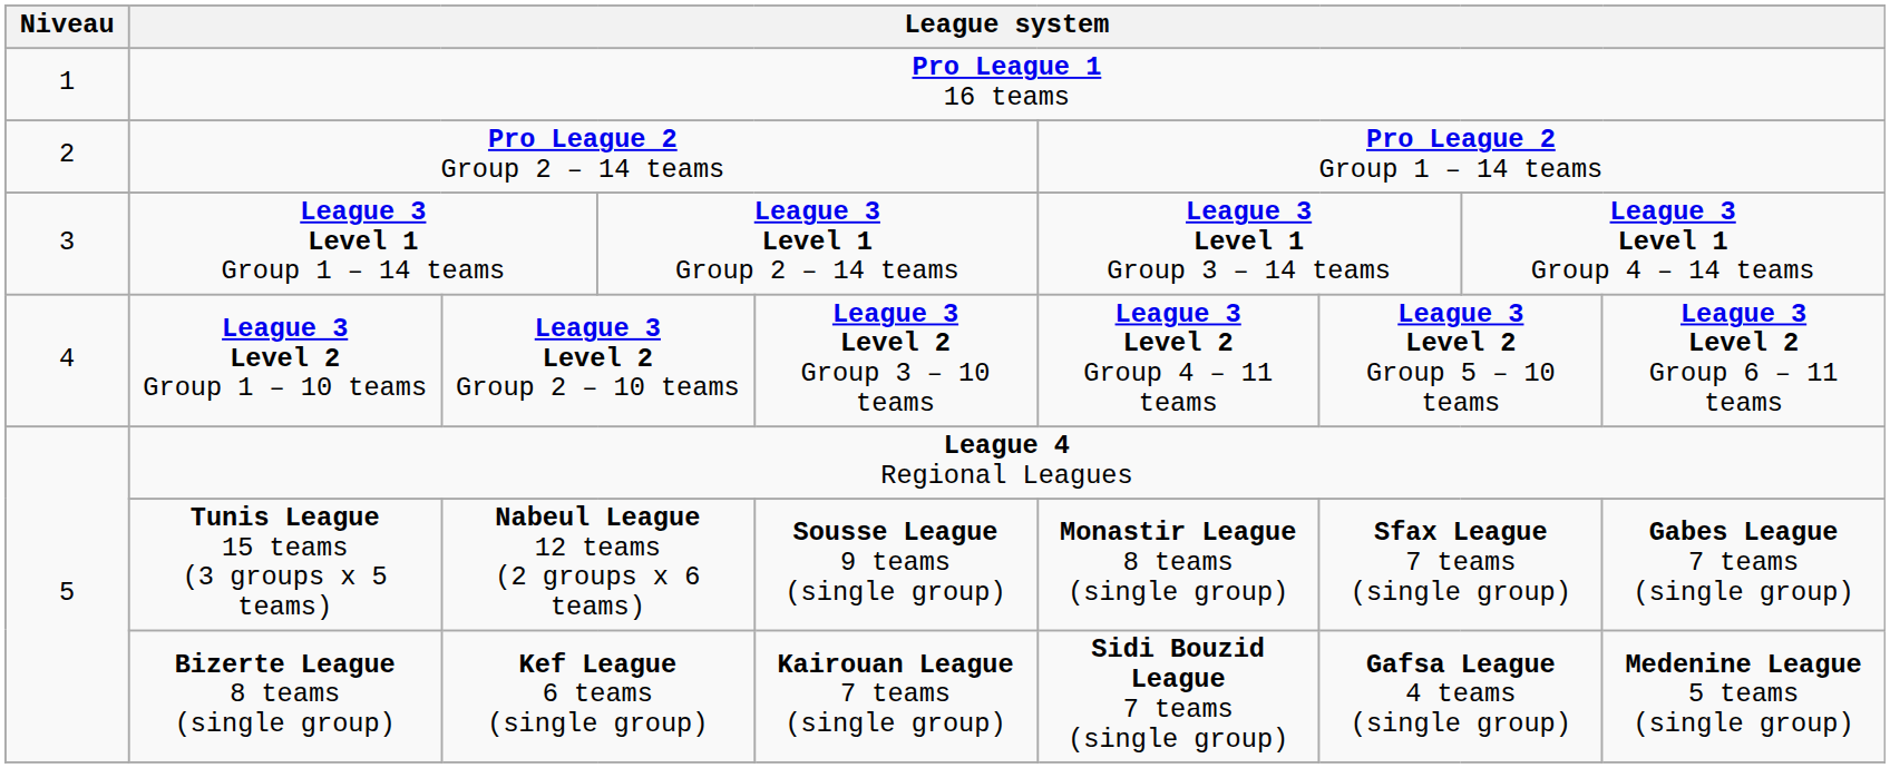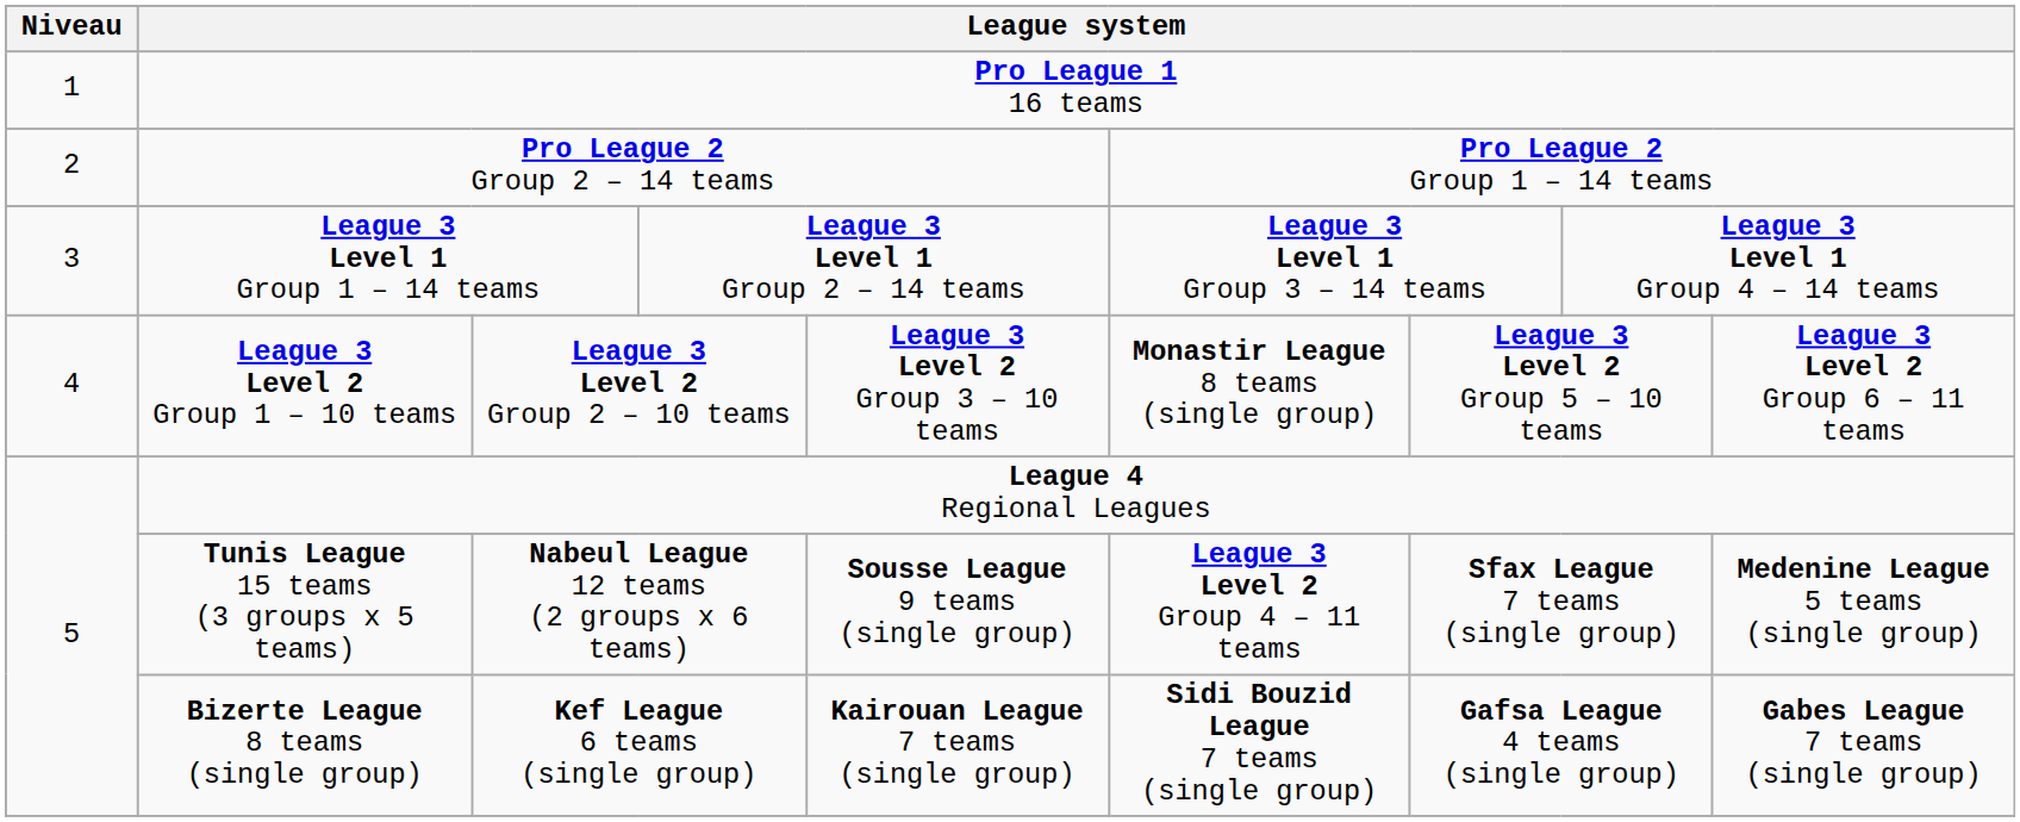League 3 Level 2 Group 1 – 10 teams | column 6: League 3 Level 2 Group 4 – 11 teams -> Monastir League 8 teams (single group)
Tunis League 15 teams (3 groups x 5 teams) | column 6: Monastir League 8 teams (single group) -> League 3 Level 2 Group 4 – 11 teams
Tunis League 15 teams (3 groups x 5 teams) | column 9: Gabes League 7 teams (single group) -> Medenine League 5 teams (single group)
Bizerte League 8 teams (single group) | column 9: Medenine League 5 teams (single group) -> Gabes League 7 teams (single group)
